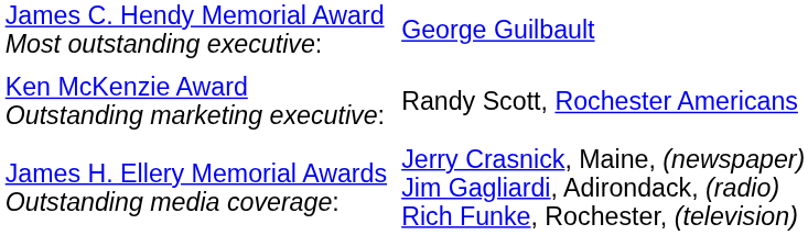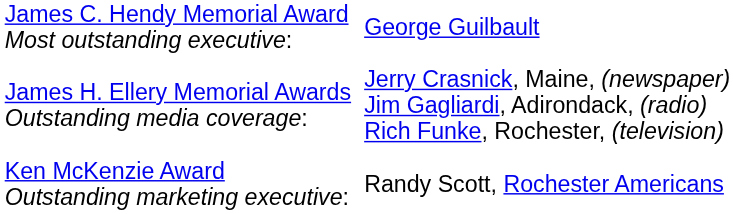rows swapped: James H. Ellery Memorial Awards Outstanding media coverage: <-> Ken McKenzie Award Outstanding marketing executive:
